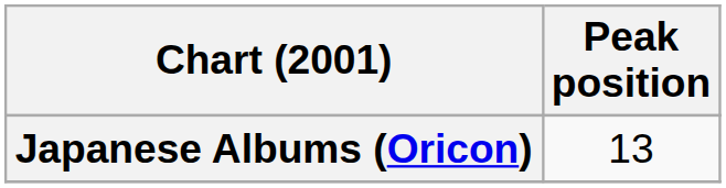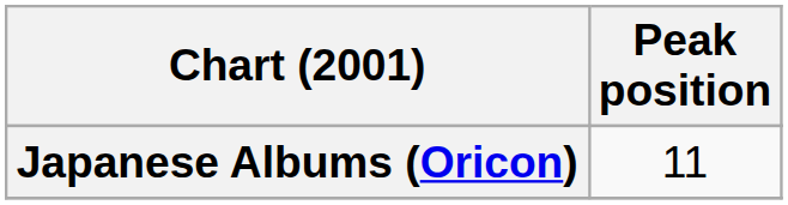Japanese Albums (Oricon) | Peak position: 13 -> 11
